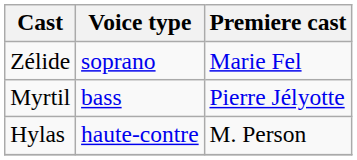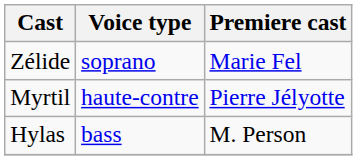Myrtil | Voice type: bass -> haute-contre
Hylas | Voice type: haute-contre -> bass
